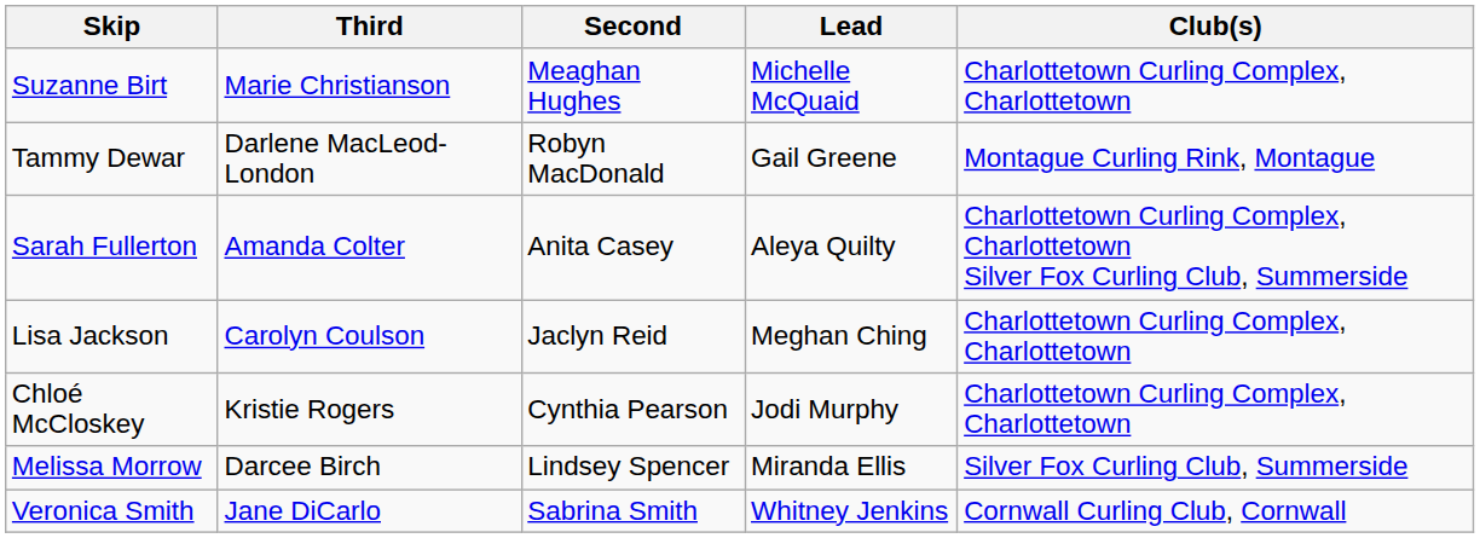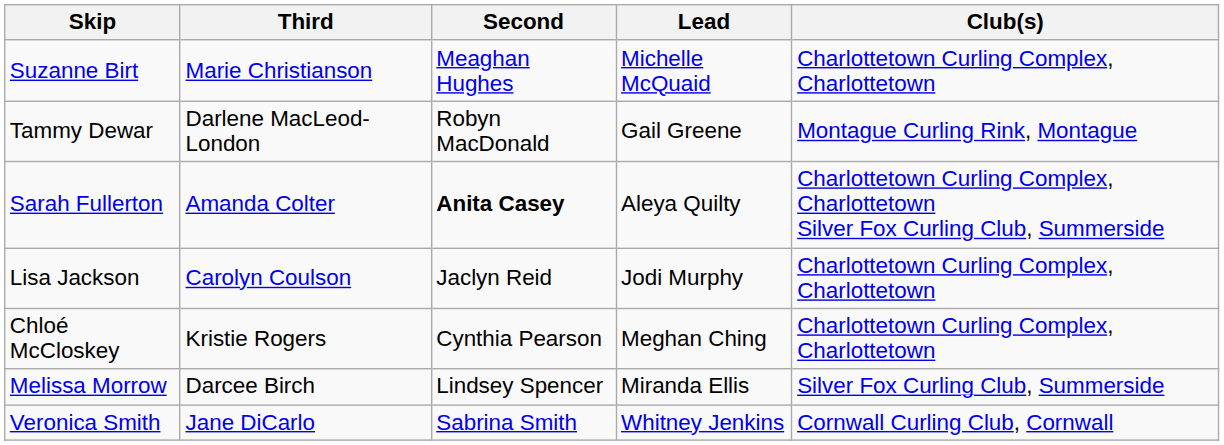Sarah Fullerton | Second: normal -> bold
Lisa Jackson | Lead: Meghan Ching -> Jodi Murphy
Chloé McCloskey | Lead: Jodi Murphy -> Meghan Ching
